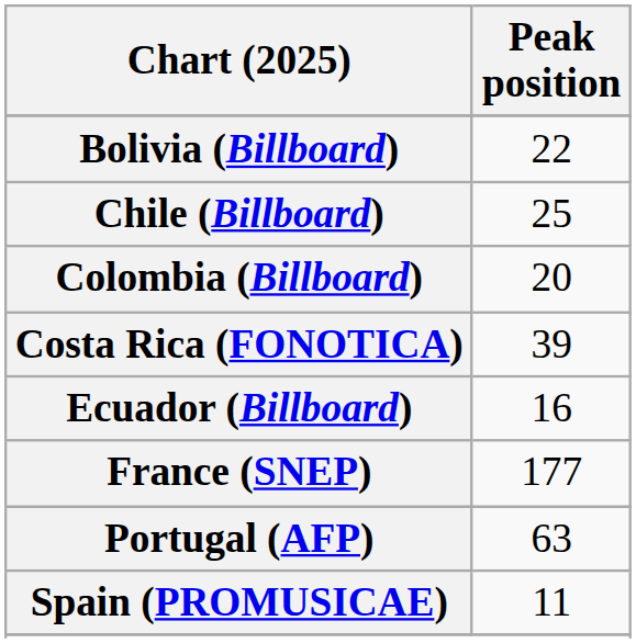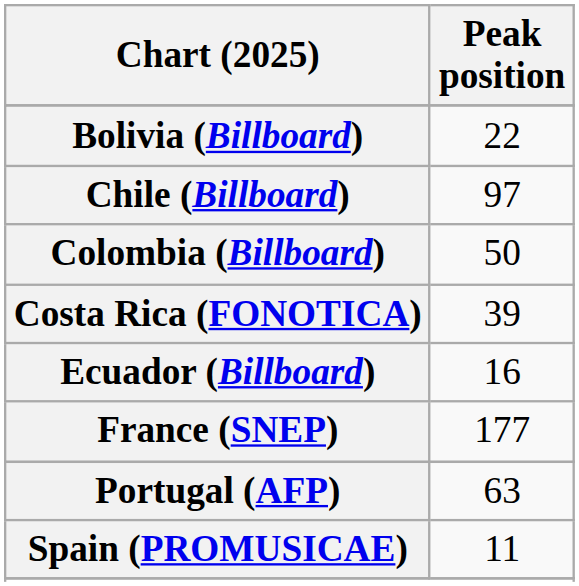Chile (Billboard) | Peak position: 25 -> 97
Colombia (Billboard) | Peak position: 20 -> 50
